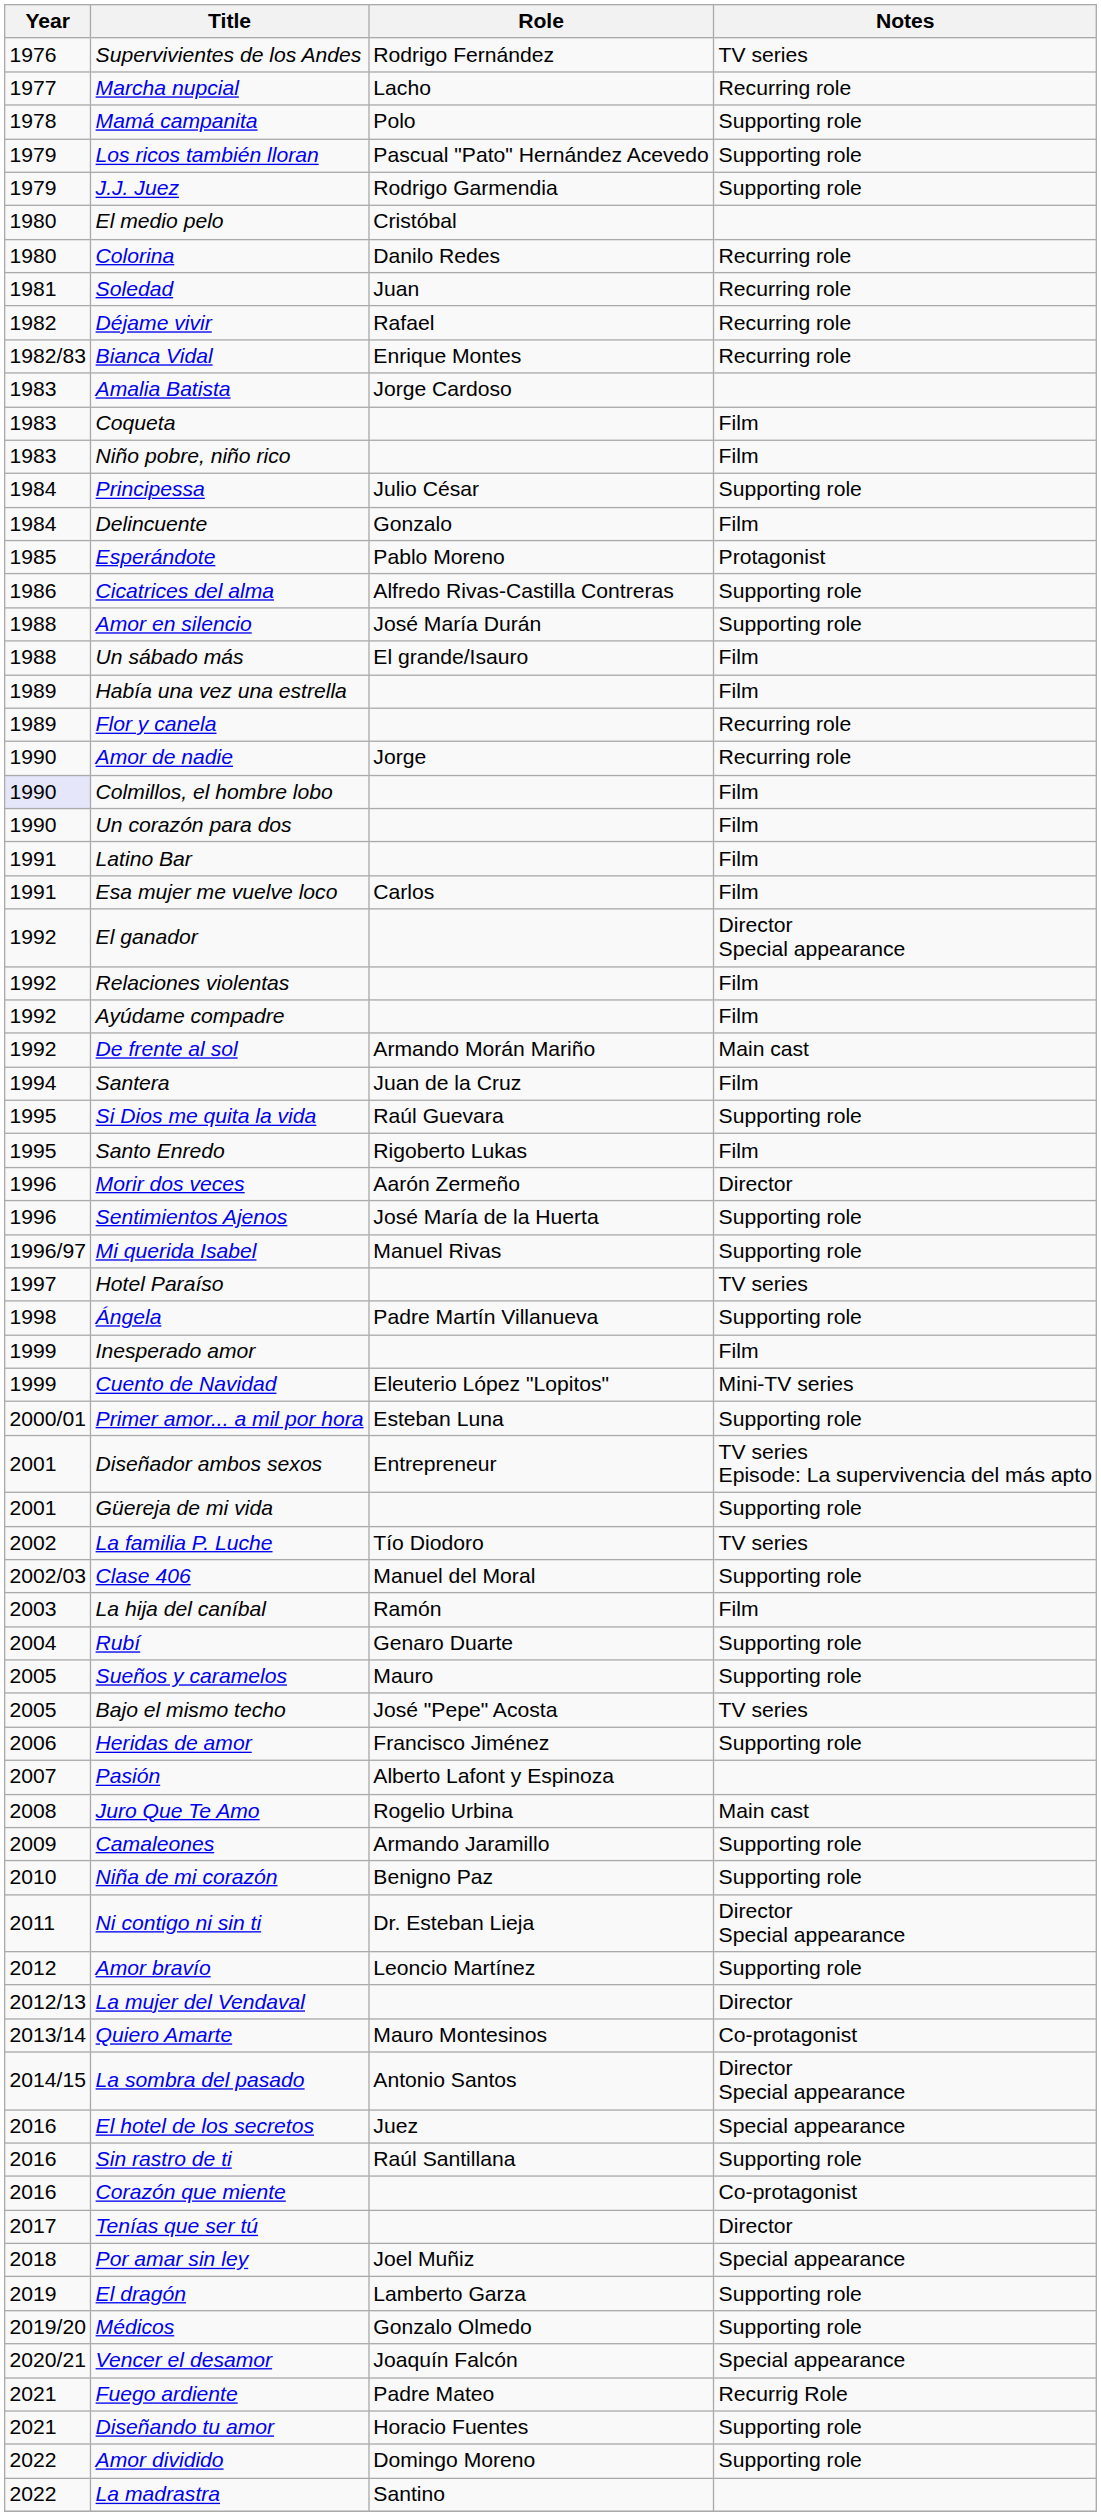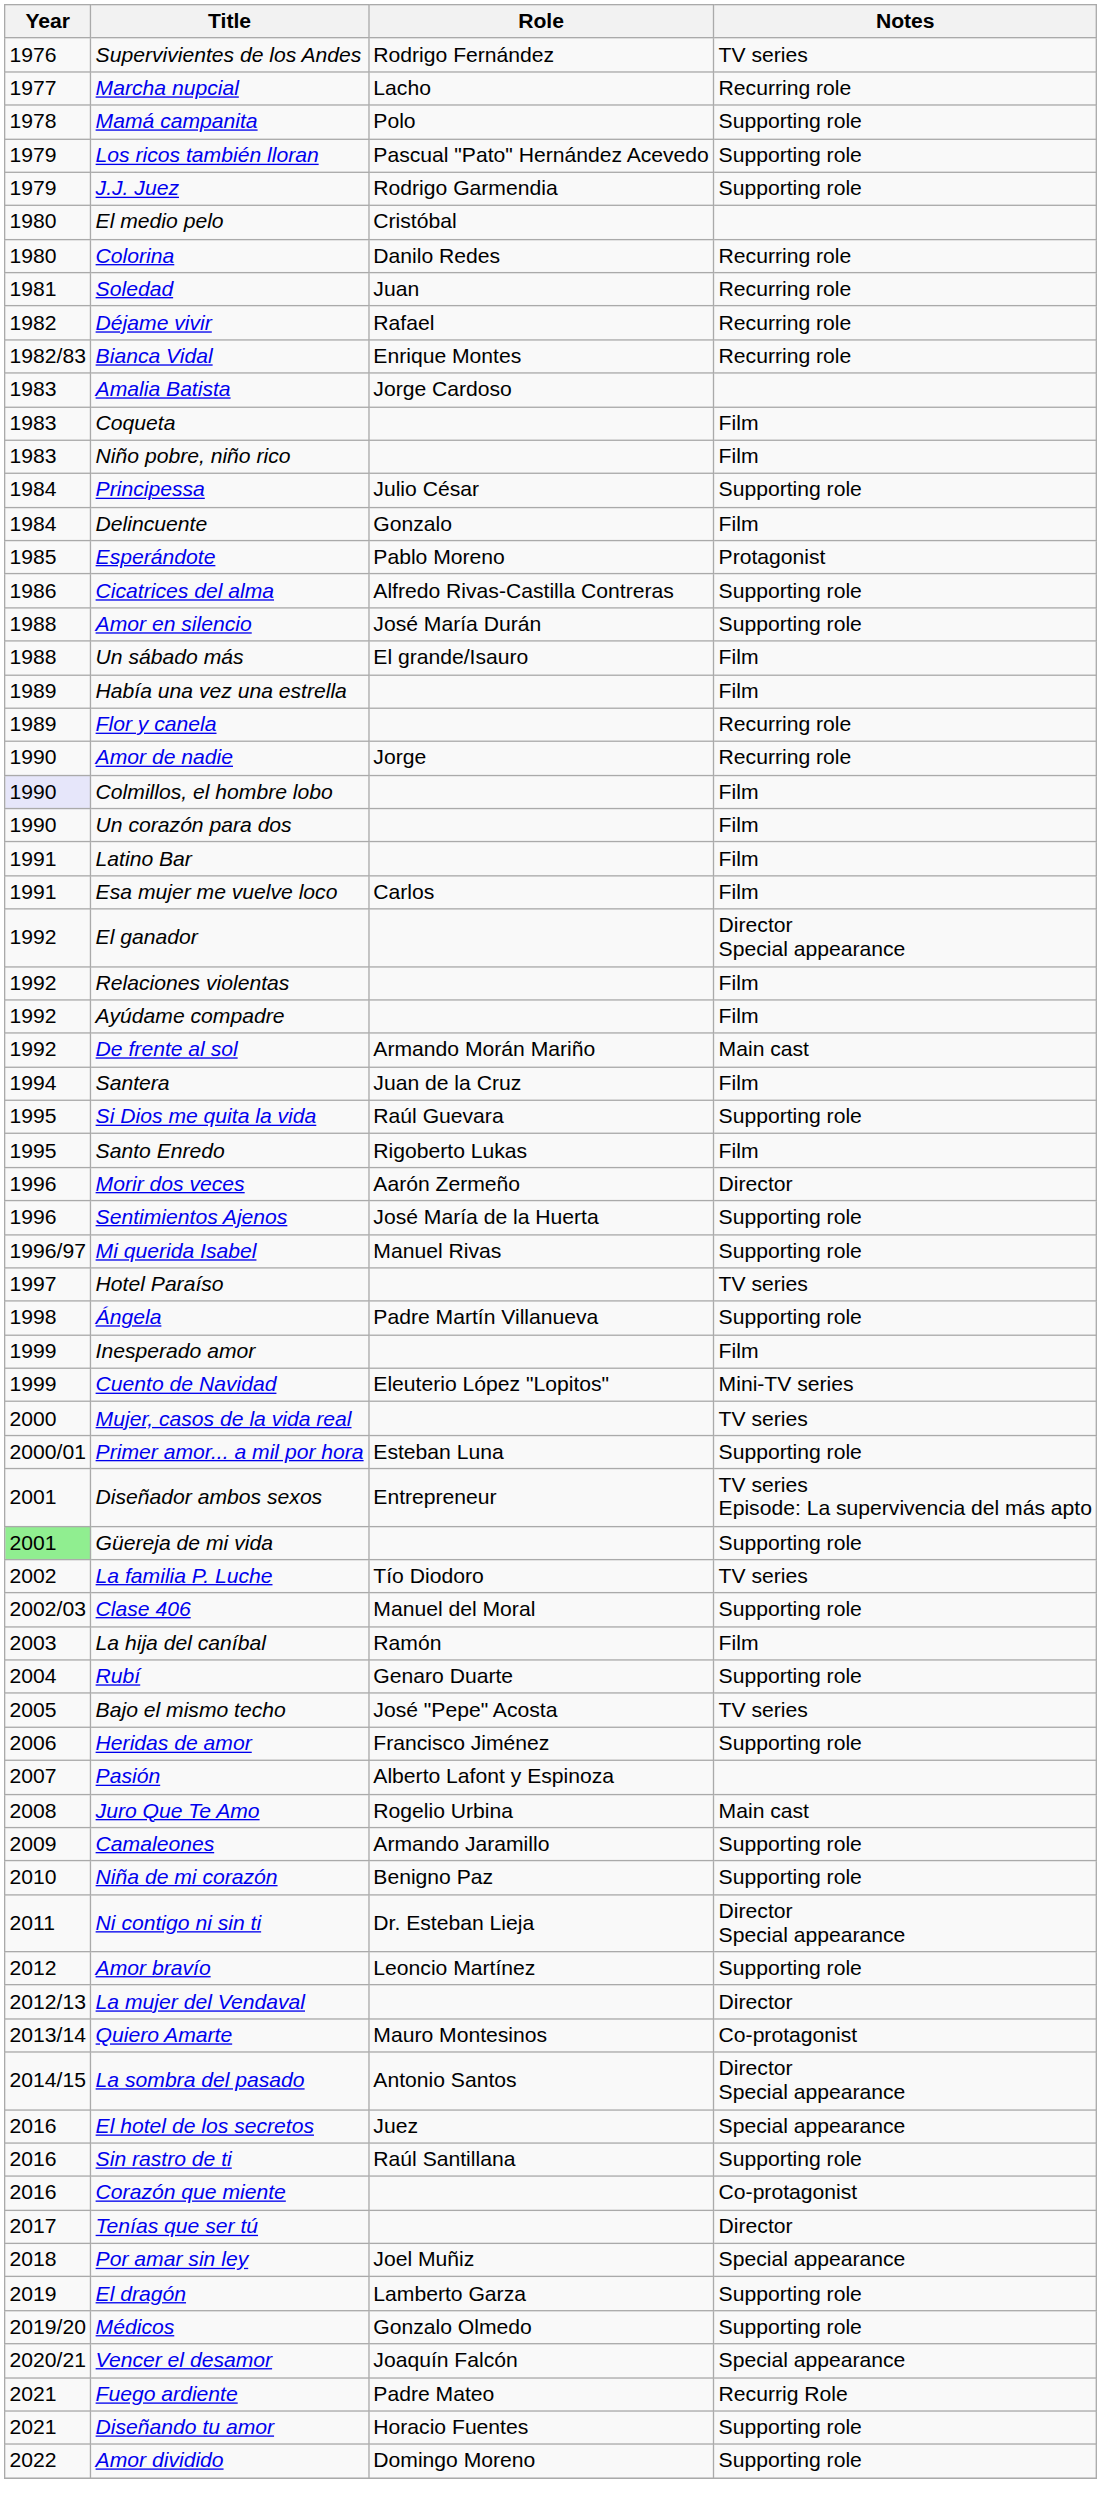+ row: 2000 | Mujer, casos de la vida real | TV series
Güereja de mi vida | Year: no background -> lightgreen background
- row: 2005 | Sueños y caramelos | Mauro | Supporting role
- row: 2022 | La madrastra | Santino
